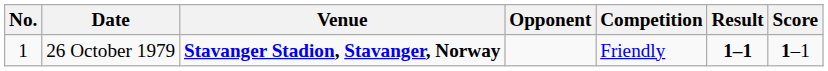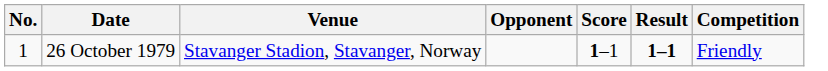columns swapped: Score <-> Competition
26 October 1979 | Venue: bold -> normal
